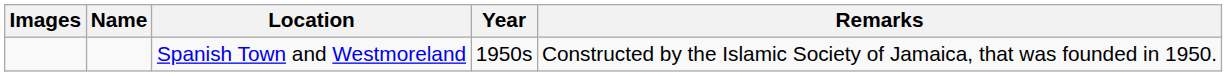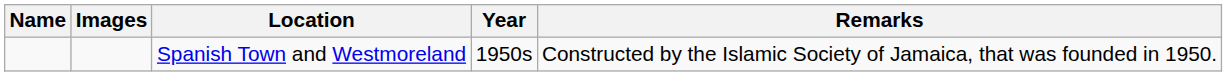columns swapped: Name <-> Images
